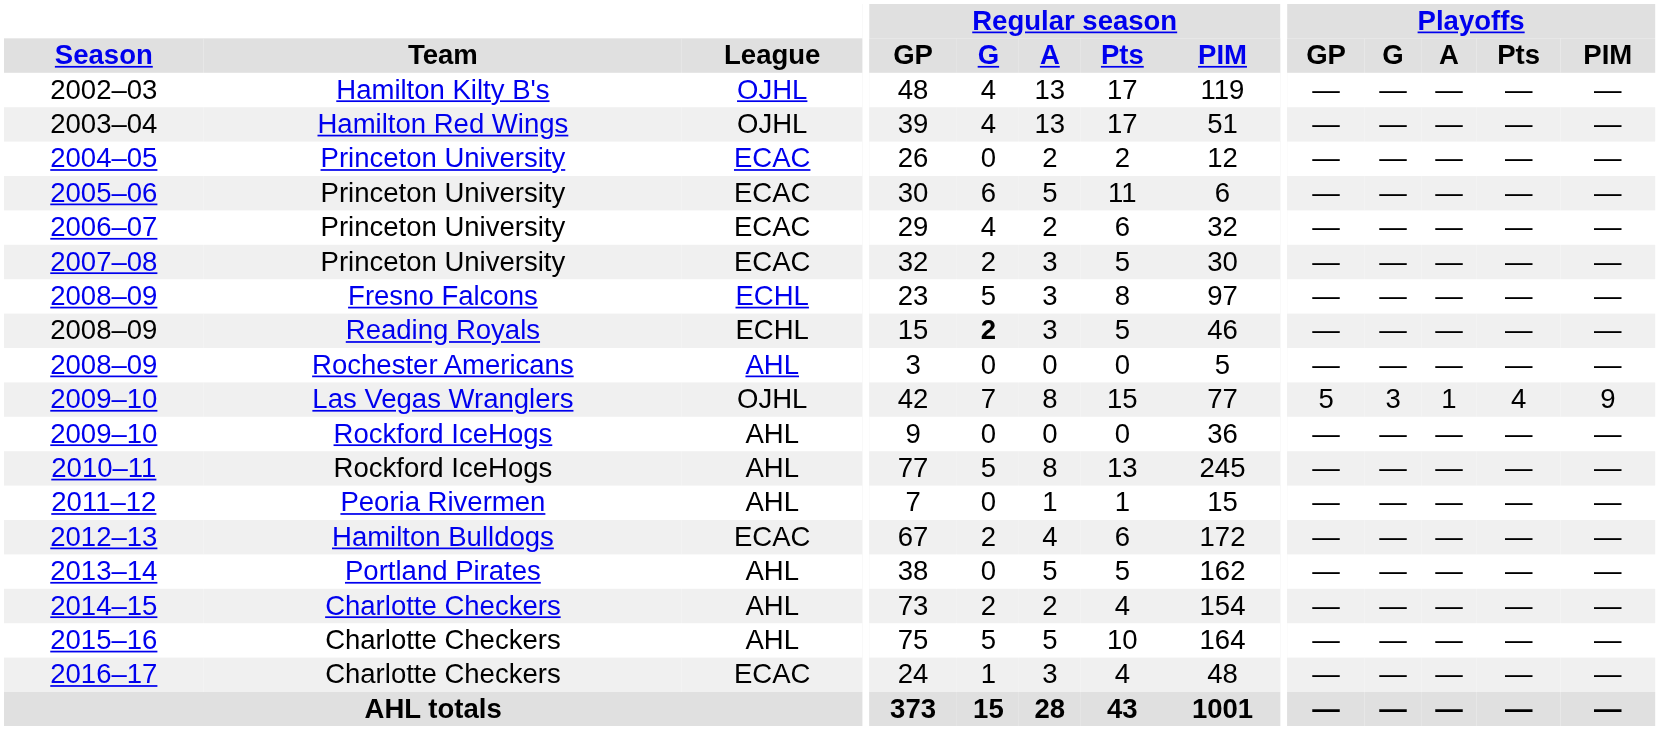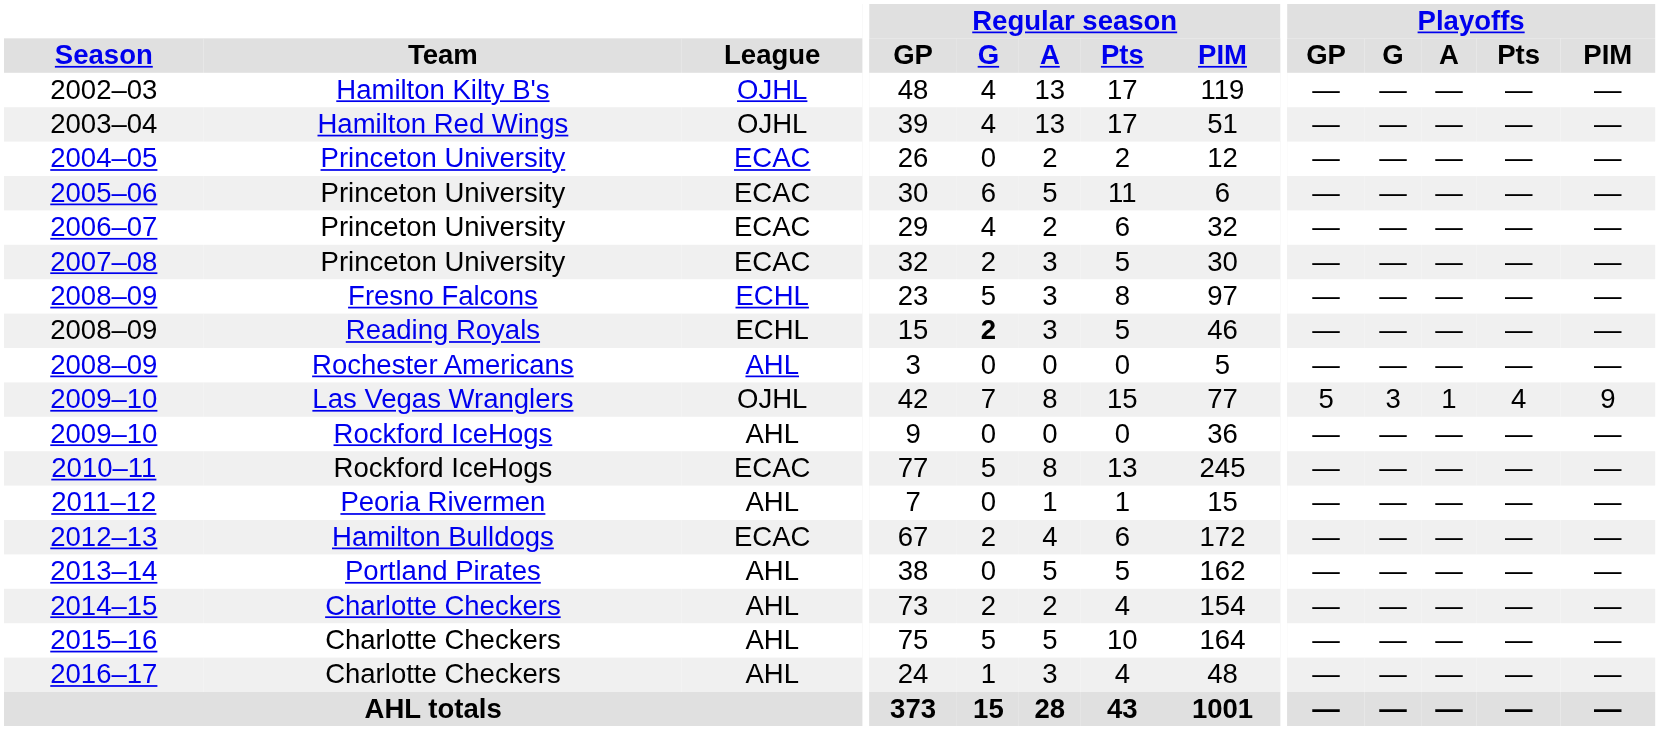2010–11 | League: AHL -> ECAC
2016–17 | League: ECAC -> AHL
